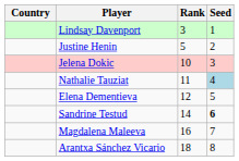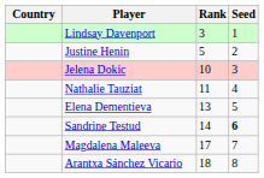Nathalie Tauziat | Seed: lightblue background -> no background
Elena Dementieva | Rank: 12 -> 13
Magdalena Maleeva | Rank: 16 -> 17
